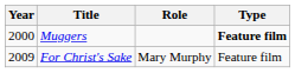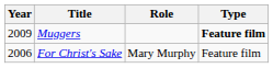Muggers | Year: 2000 -> 2009
For Christ's Sake | Year: 2009 -> 2006
